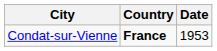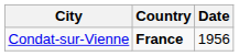Condat-sur-Vienne | Date: 1953 -> 1956
